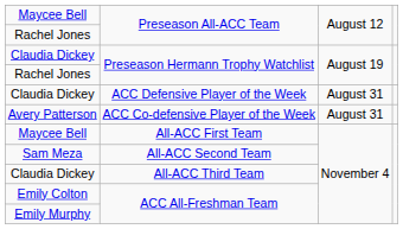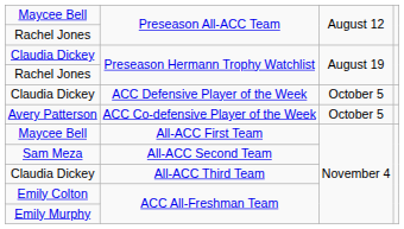ACC Defensive Player of the Week | column 3: August 31 -> October 5
ACC Co-defensive Player of the Week | column 3: August 31 -> October 5
